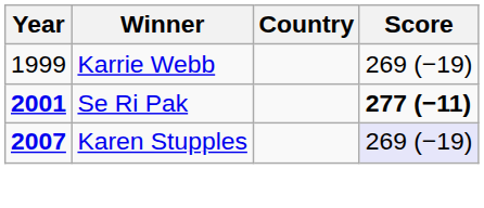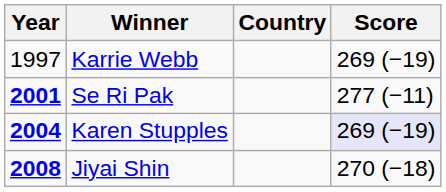Karrie Webb | Year: 1999 -> 1997
Se Ri Pak | Score: bold -> normal
Karen Stupples | Year: 2007 -> 2004
+ row: 2008 | Jiyai Shin | 270 (−18)
